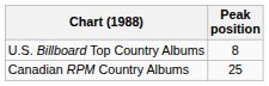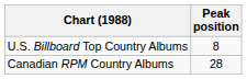Canadian RPM Country Albums | Peak position: 25 -> 28
